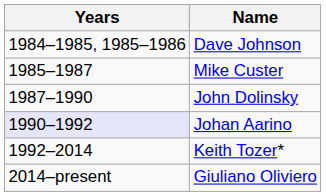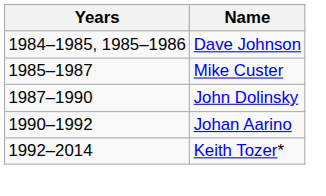Johan Aarino | Years: lavender background -> no background
- row: 2014–present | Giuliano Oliviero
